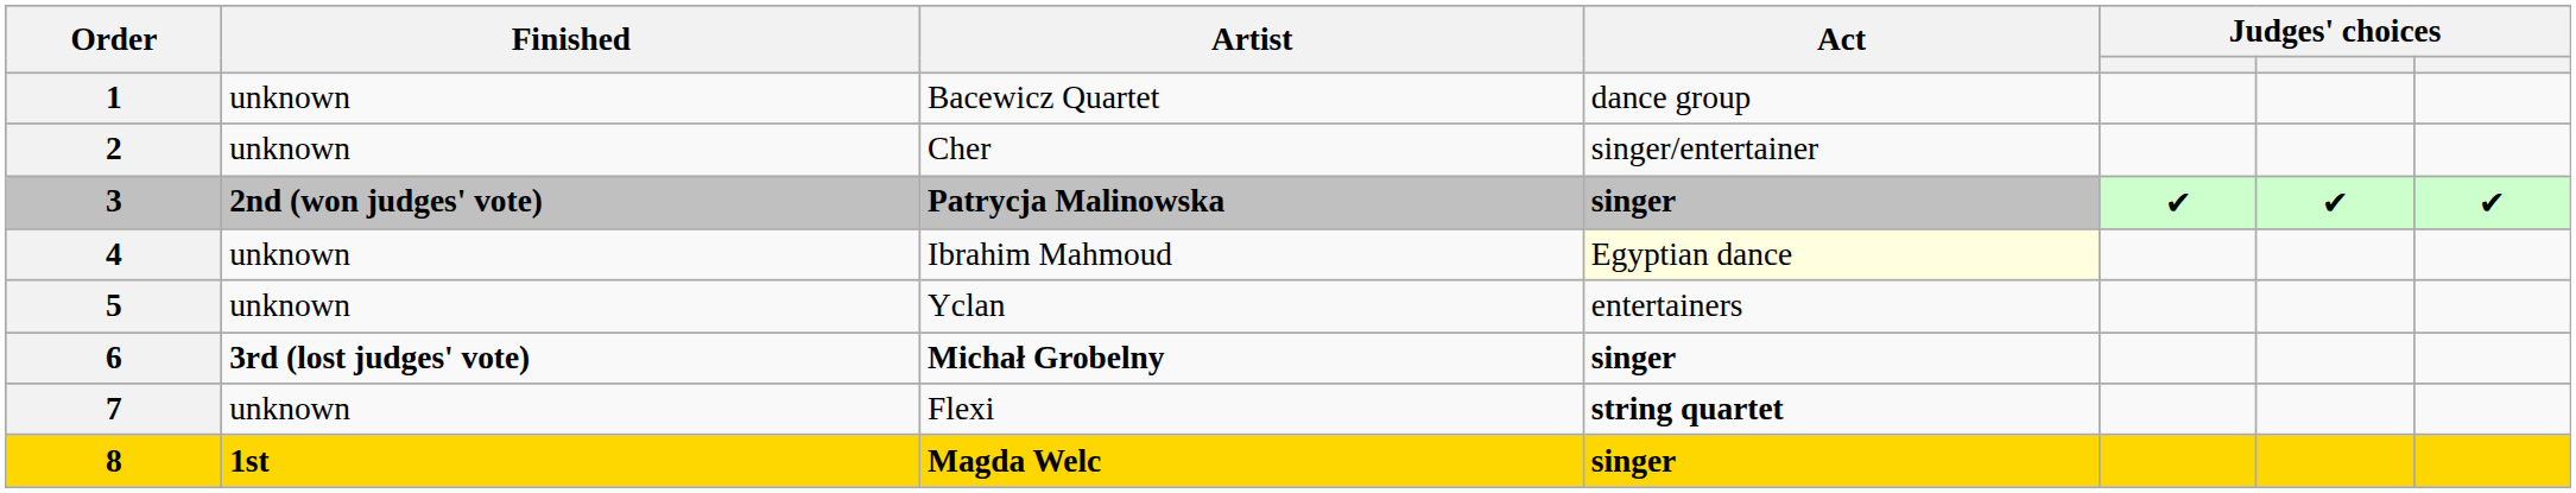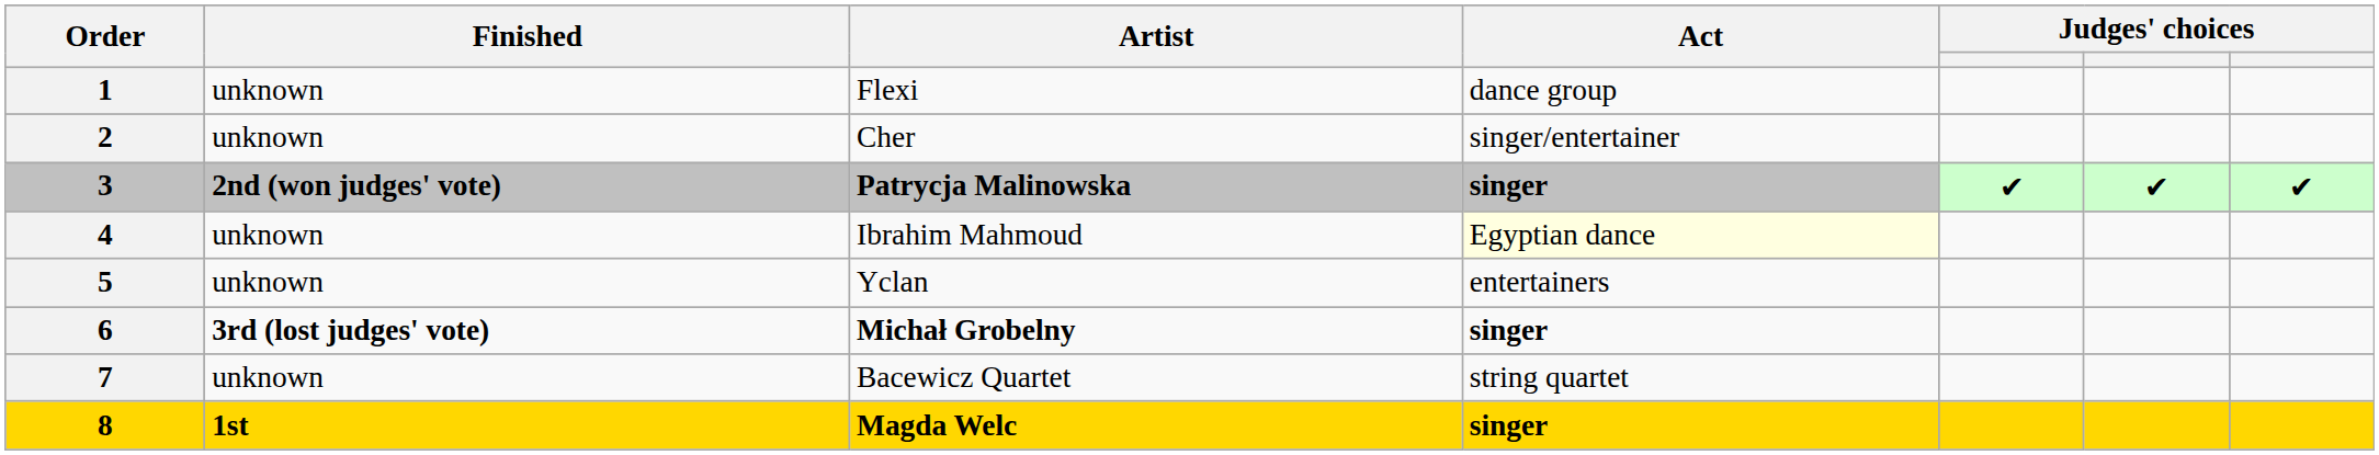1 | Artist: Bacewicz Quartet -> Flexi
7 | Artist: Flexi -> Bacewicz Quartet
7 | Act: bold -> normal
